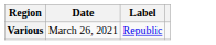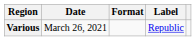+ column: Format
